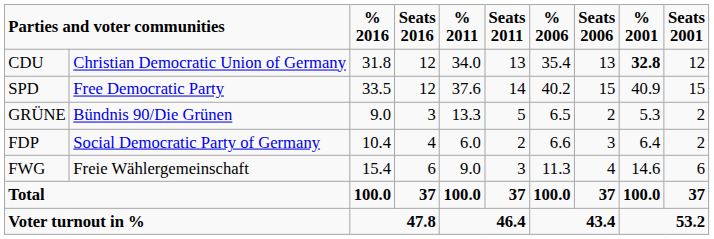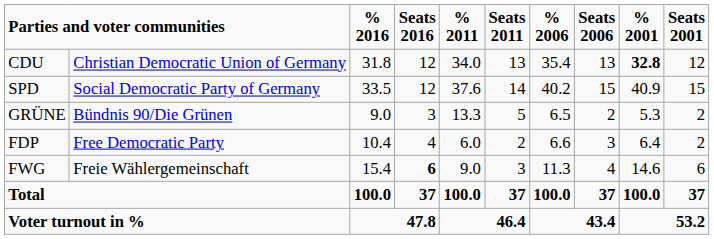SPD | column 2: Free Democratic Party -> Social Democratic Party of Germany
FDP | column 2: Social Democratic Party of Germany -> Free Democratic Party
FWG | Seats 2016: normal -> bold
